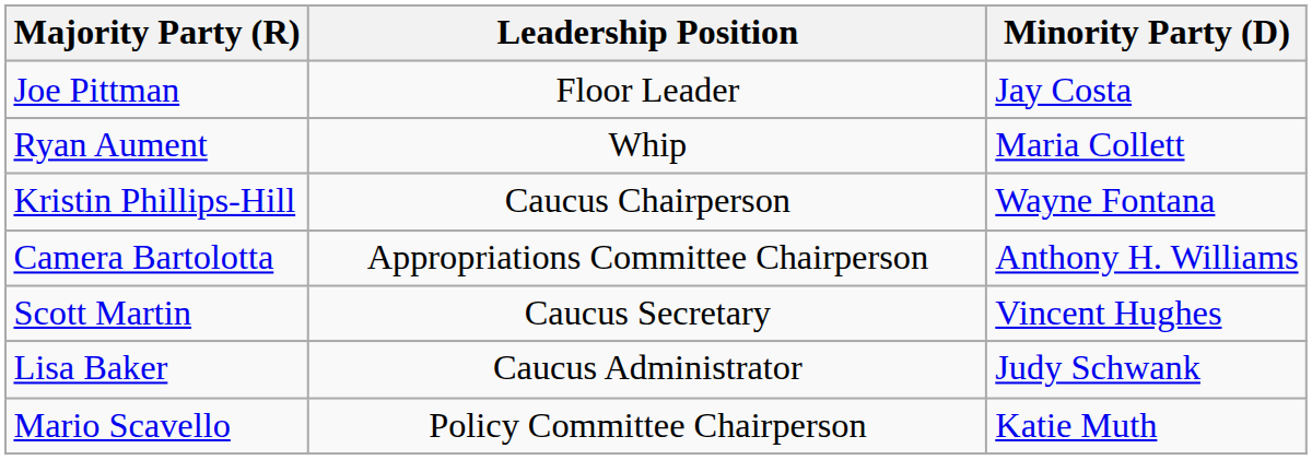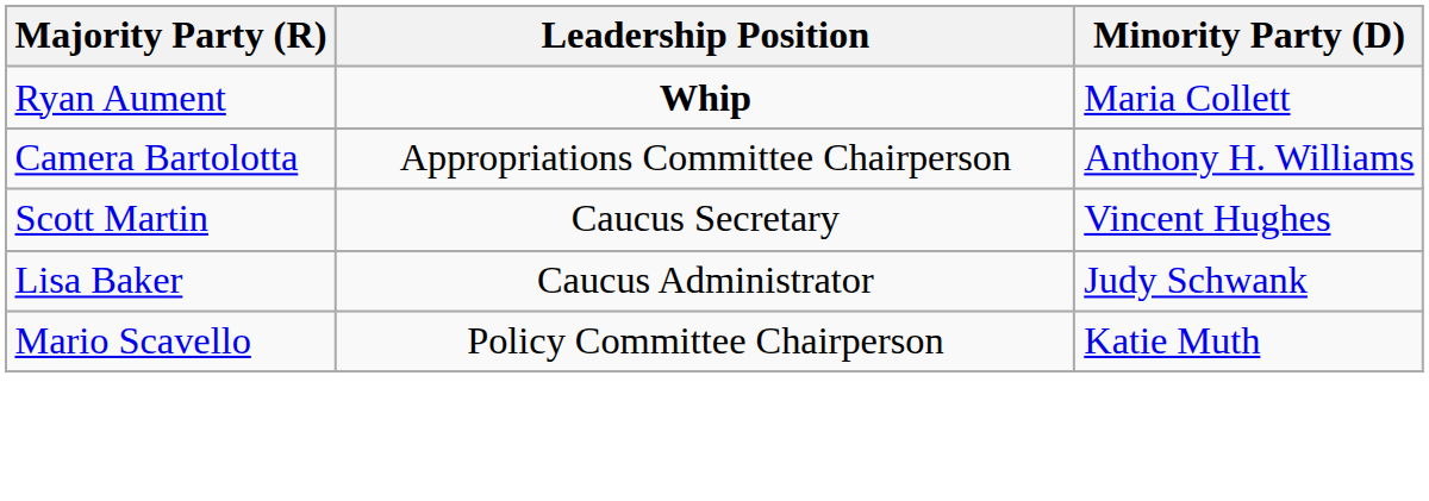- row: Joe Pittman | Floor Leader | Jay Costa
Ryan Aument | Leadership Position: normal -> bold
- row: Kristin Phillips-Hill | Caucus Chairperson | Wayne Fontana
